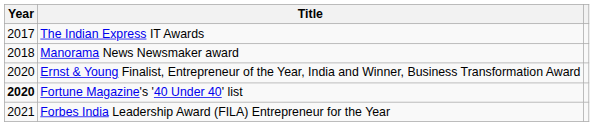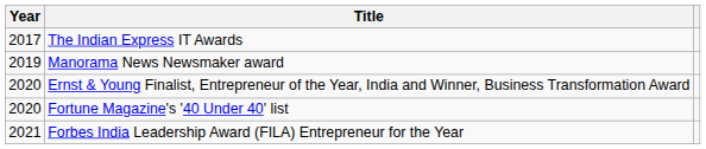Manorama News Newsmaker award | Year: 2018 -> 2019
Fortune Magazine's '40 Under 40' list | Year: bold -> normal
